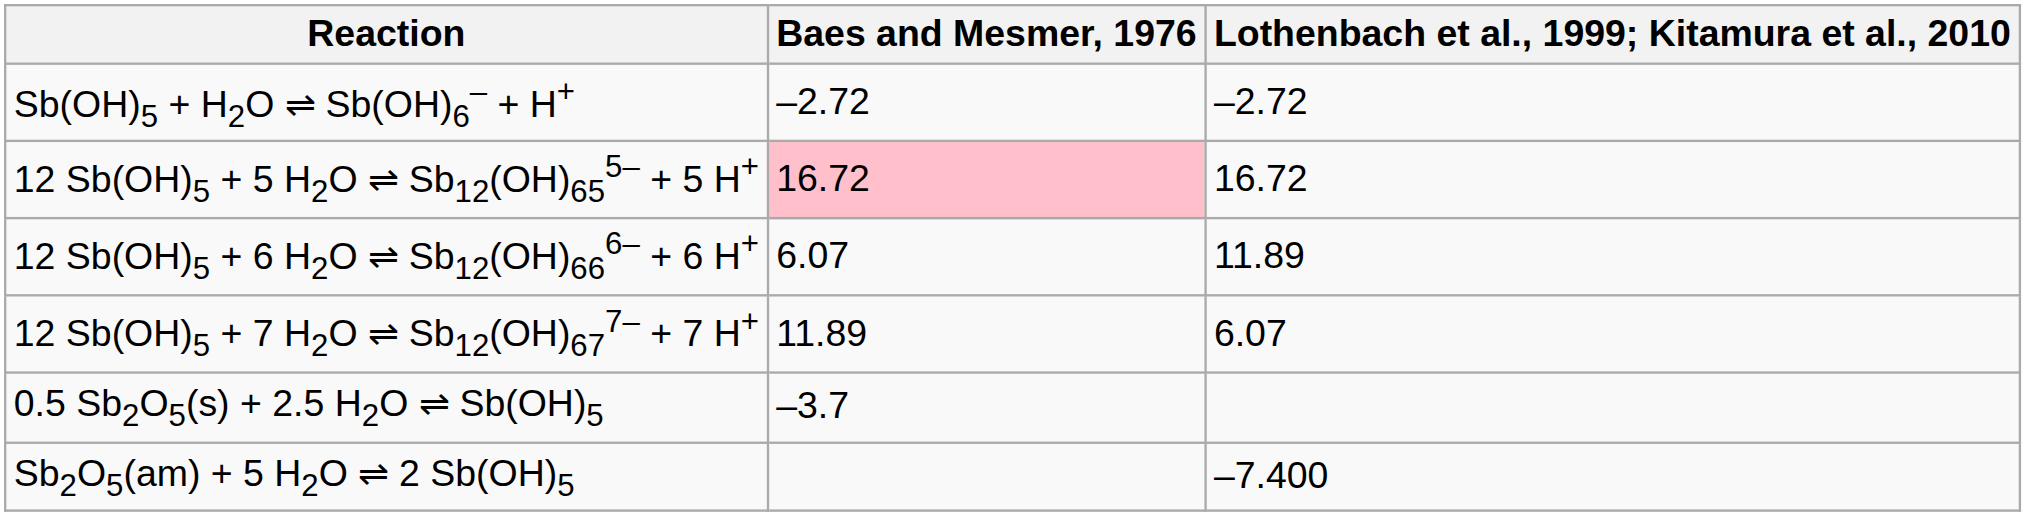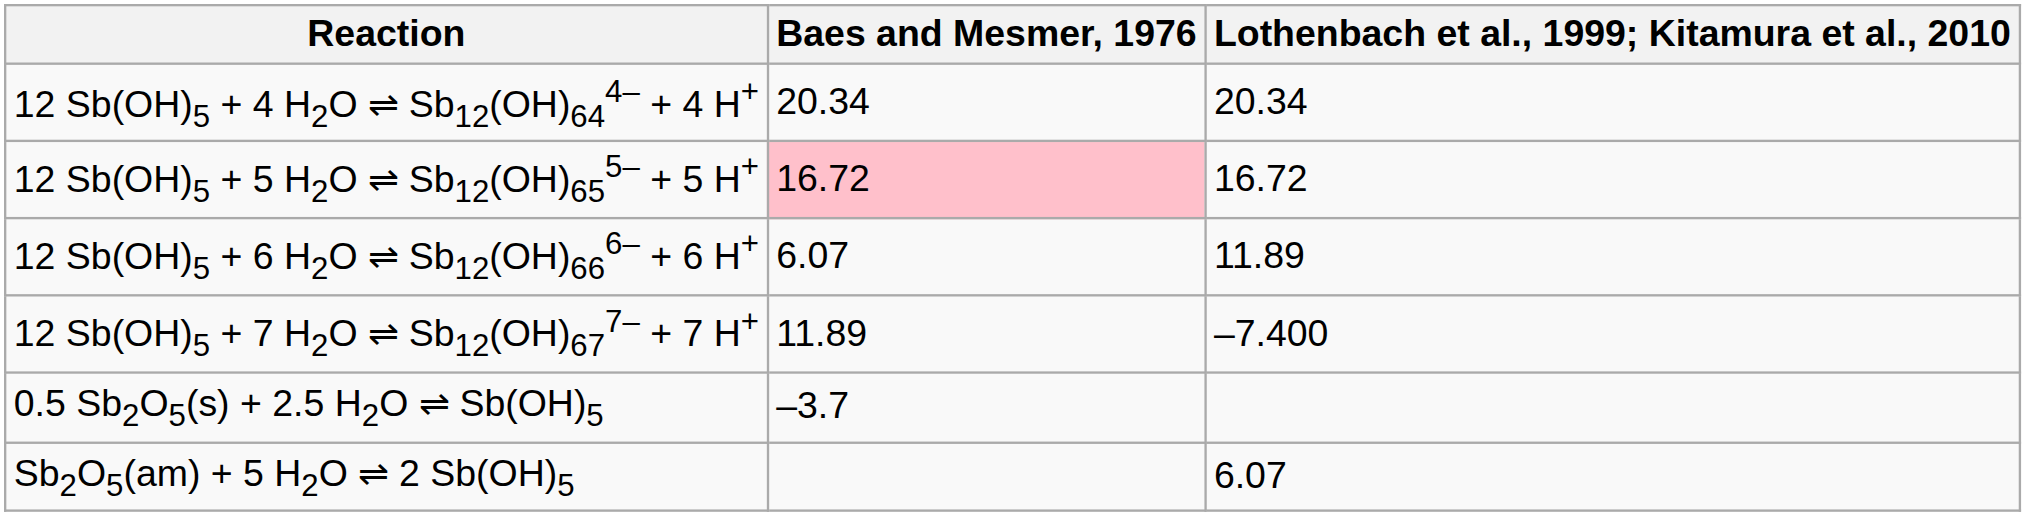- row: Sb(OH)5 + H2O ⇌ Sb(OH)6‒ + H+ | ‒2.72 | ‒2.72
+ row: 12 Sb(OH)5 + 4 H2O ⇌ Sb12(OH)644‒ + 4 H+ | 20.34 | 20.34
12 Sb(OH)5 + 7 H2O ⇌ Sb12(OH)677‒ + 7 H+ | Lothenbach et al., 1999; Kitamura et al., 2010: 6.07 -> ‒7.400
Sb2O5(am) + 5 H2O ⇌ 2 Sb(OH)5 | Lothenbach et al., 1999; Kitamura et al., 2010: ‒7.400 -> 6.07
